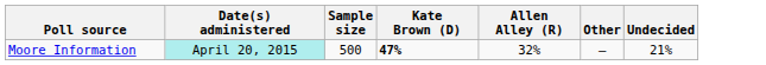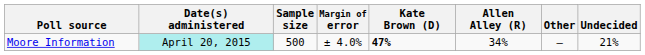+ column: Margin of error | ± 4.0%
Moore Information | Allen Alley (R): 32% -> 34%
